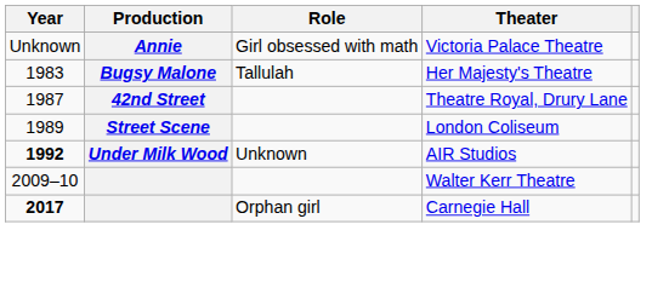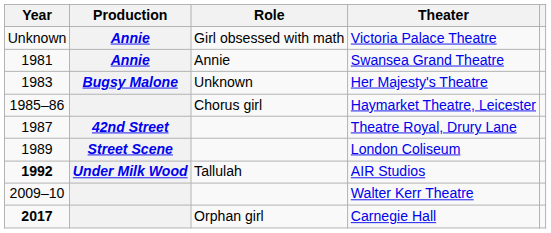+ row: 1981 | Annie | Annie | Swansea Grand Theatre
Her Majesty's Theatre | Role: Tallulah -> Unknown
+ row: 1985–86 | Chorus girl | Haymarket Theatre, Leicester
AIR Studios | Role: Unknown -> Tallulah
